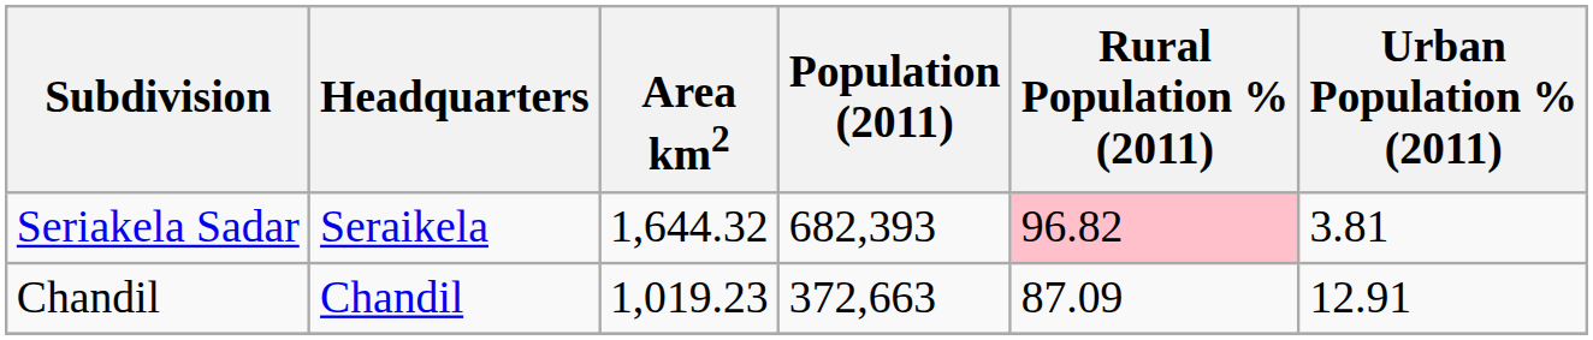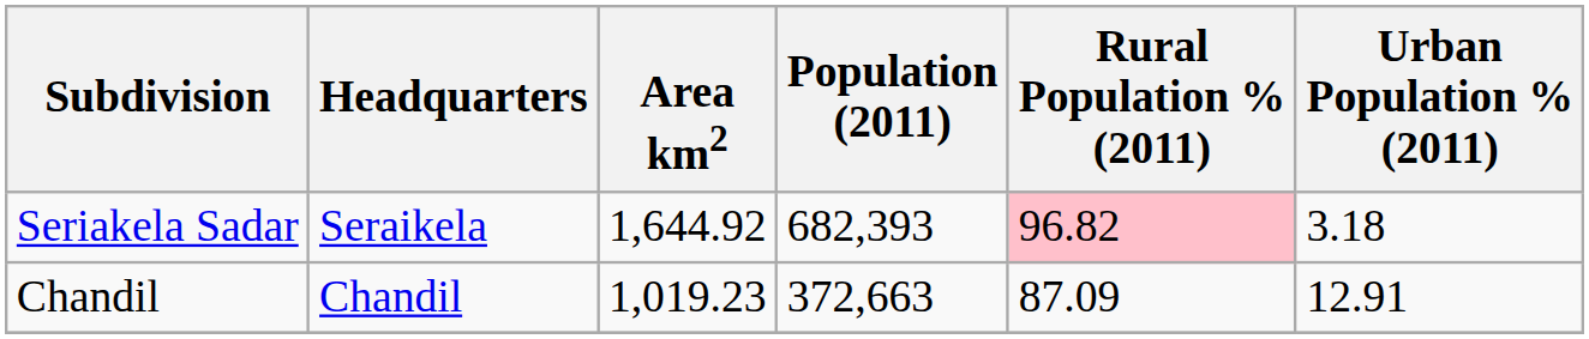Seriakela Sadar | Area km2: 1,644.32 -> 1,644.92
Seriakela Sadar | Urban Population % (2011): 3.81 -> 3.18
